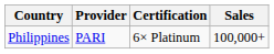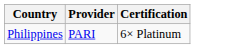- column: Sales | 100,000+
